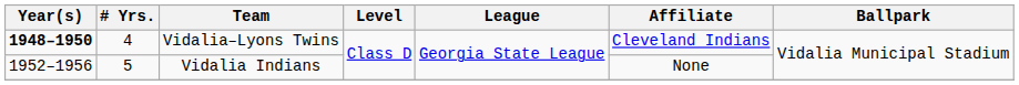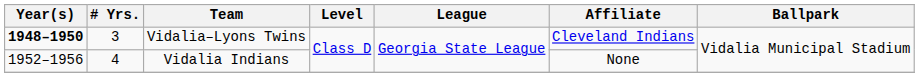Vidalia–Lyons Twins | # Yrs.: 4 -> 3
Vidalia Indians | # Yrs.: 5 -> 4
